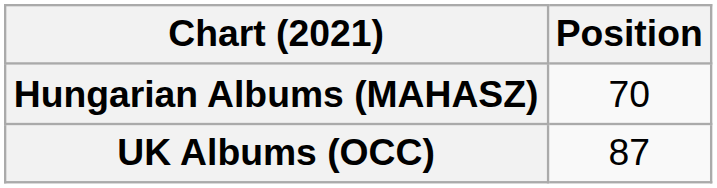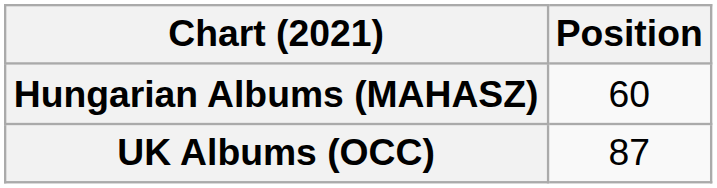Hungarian Albums (MAHASZ) | Position: 70 -> 60
